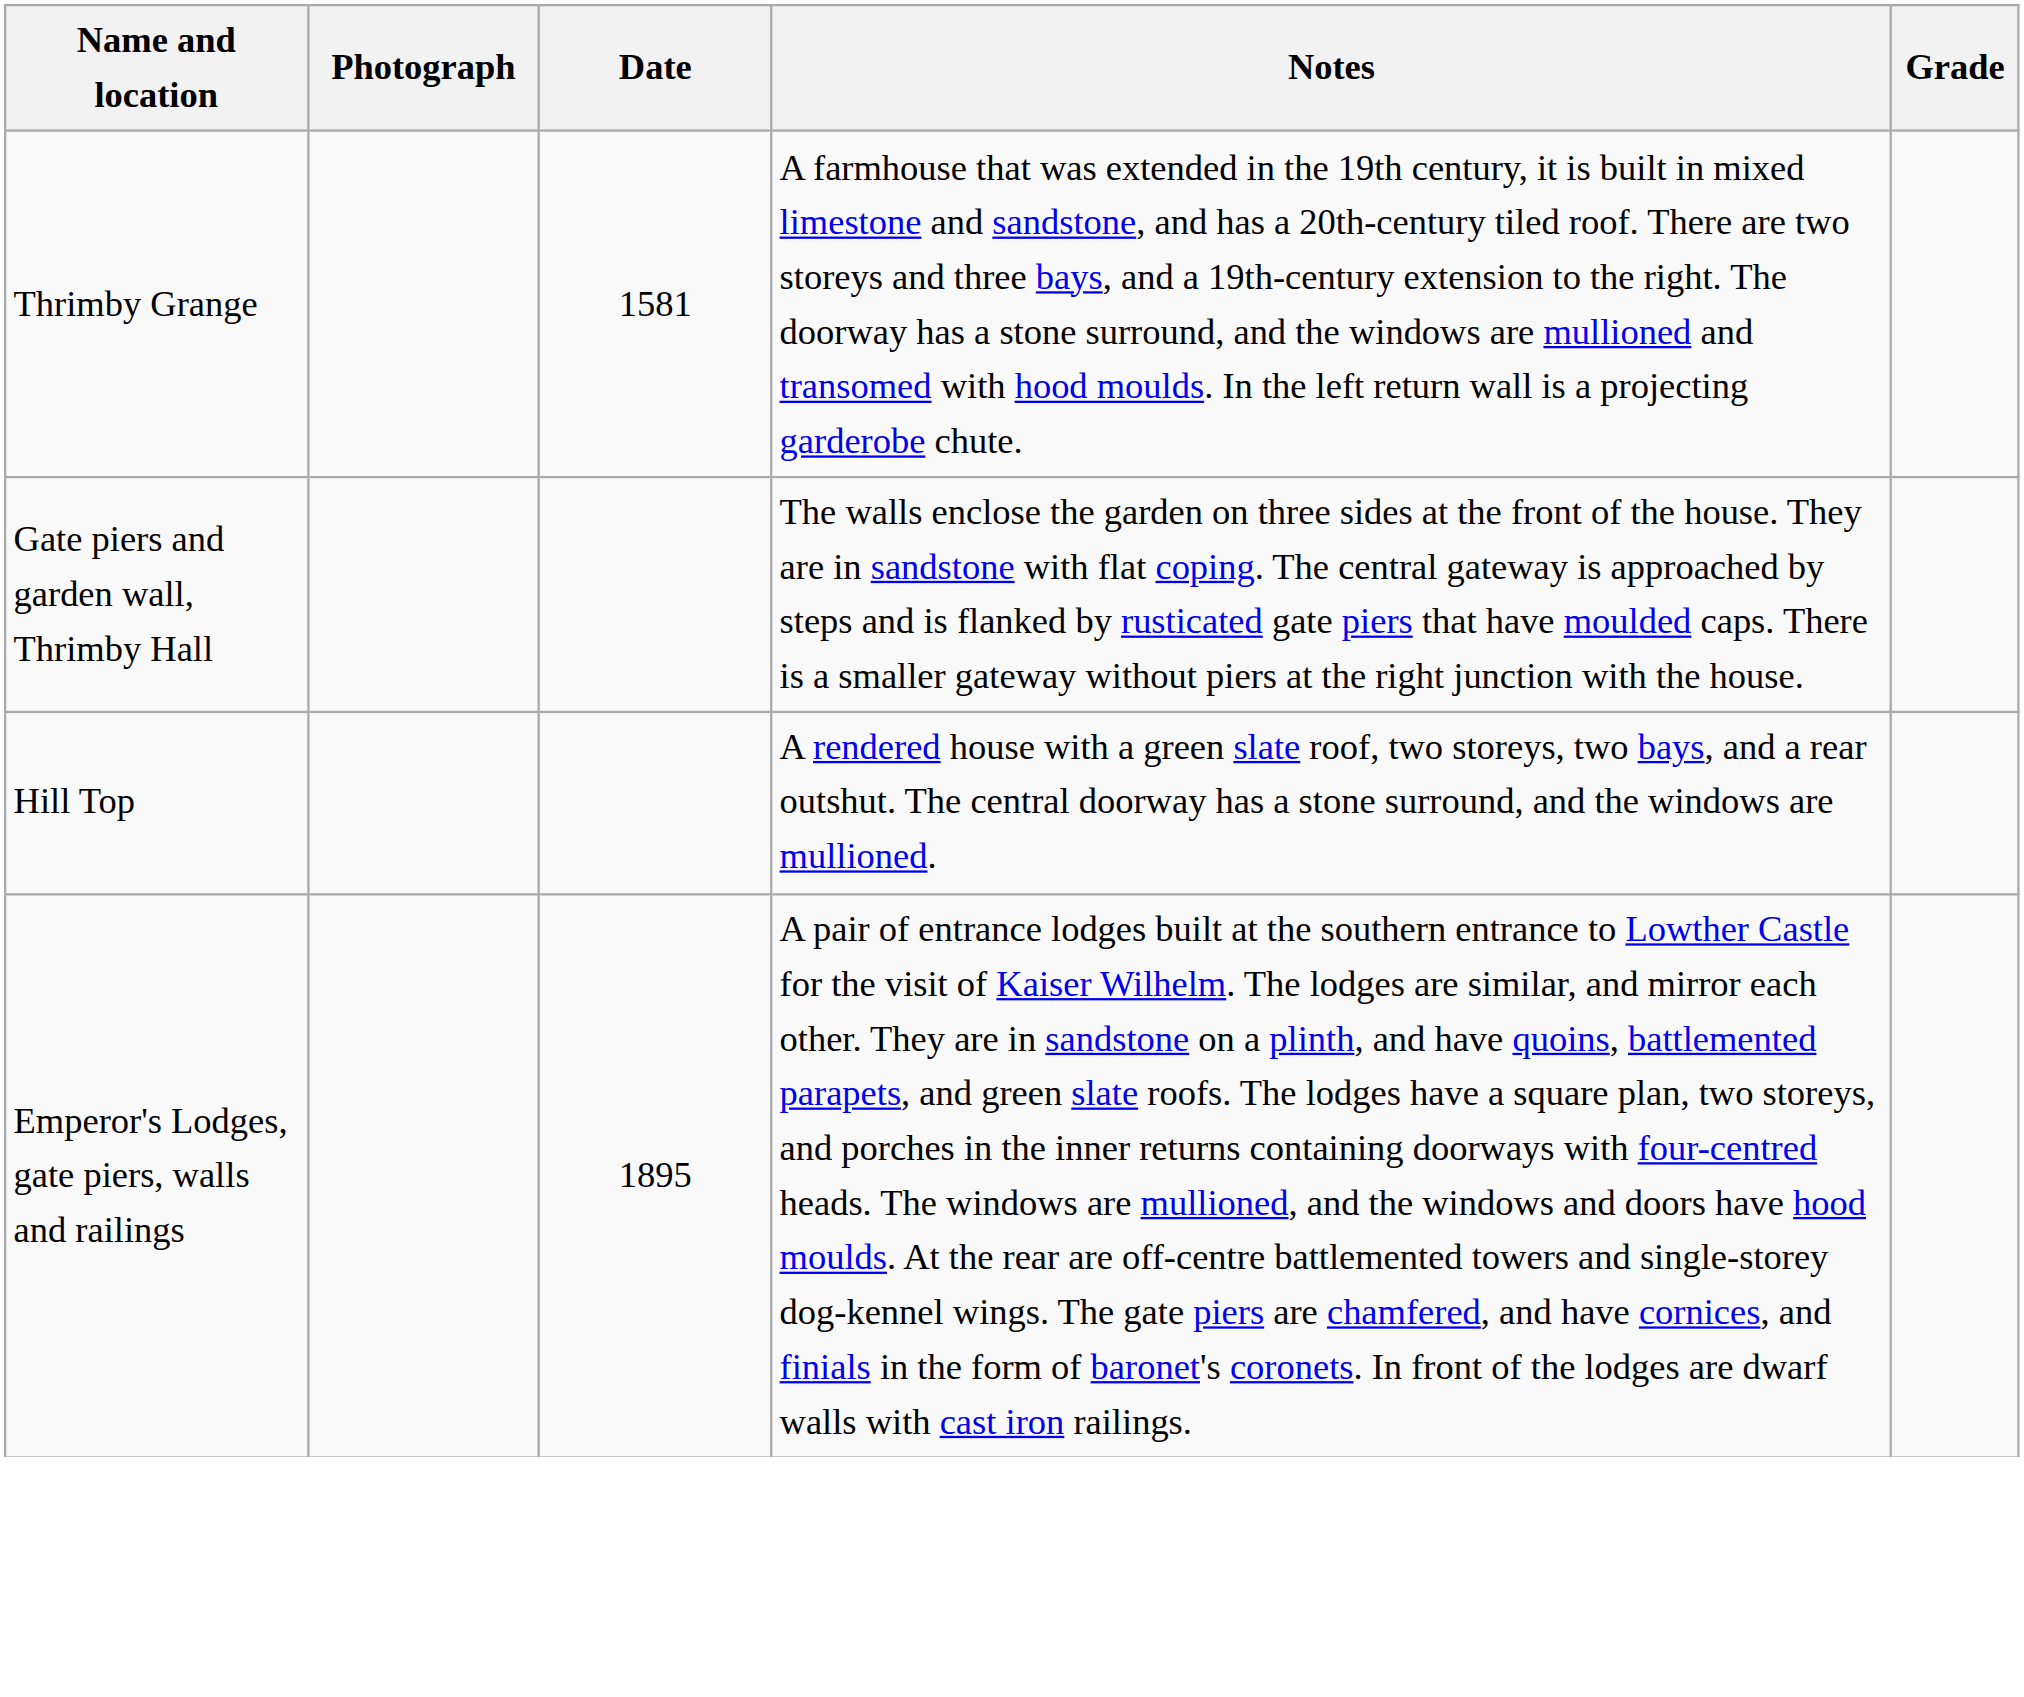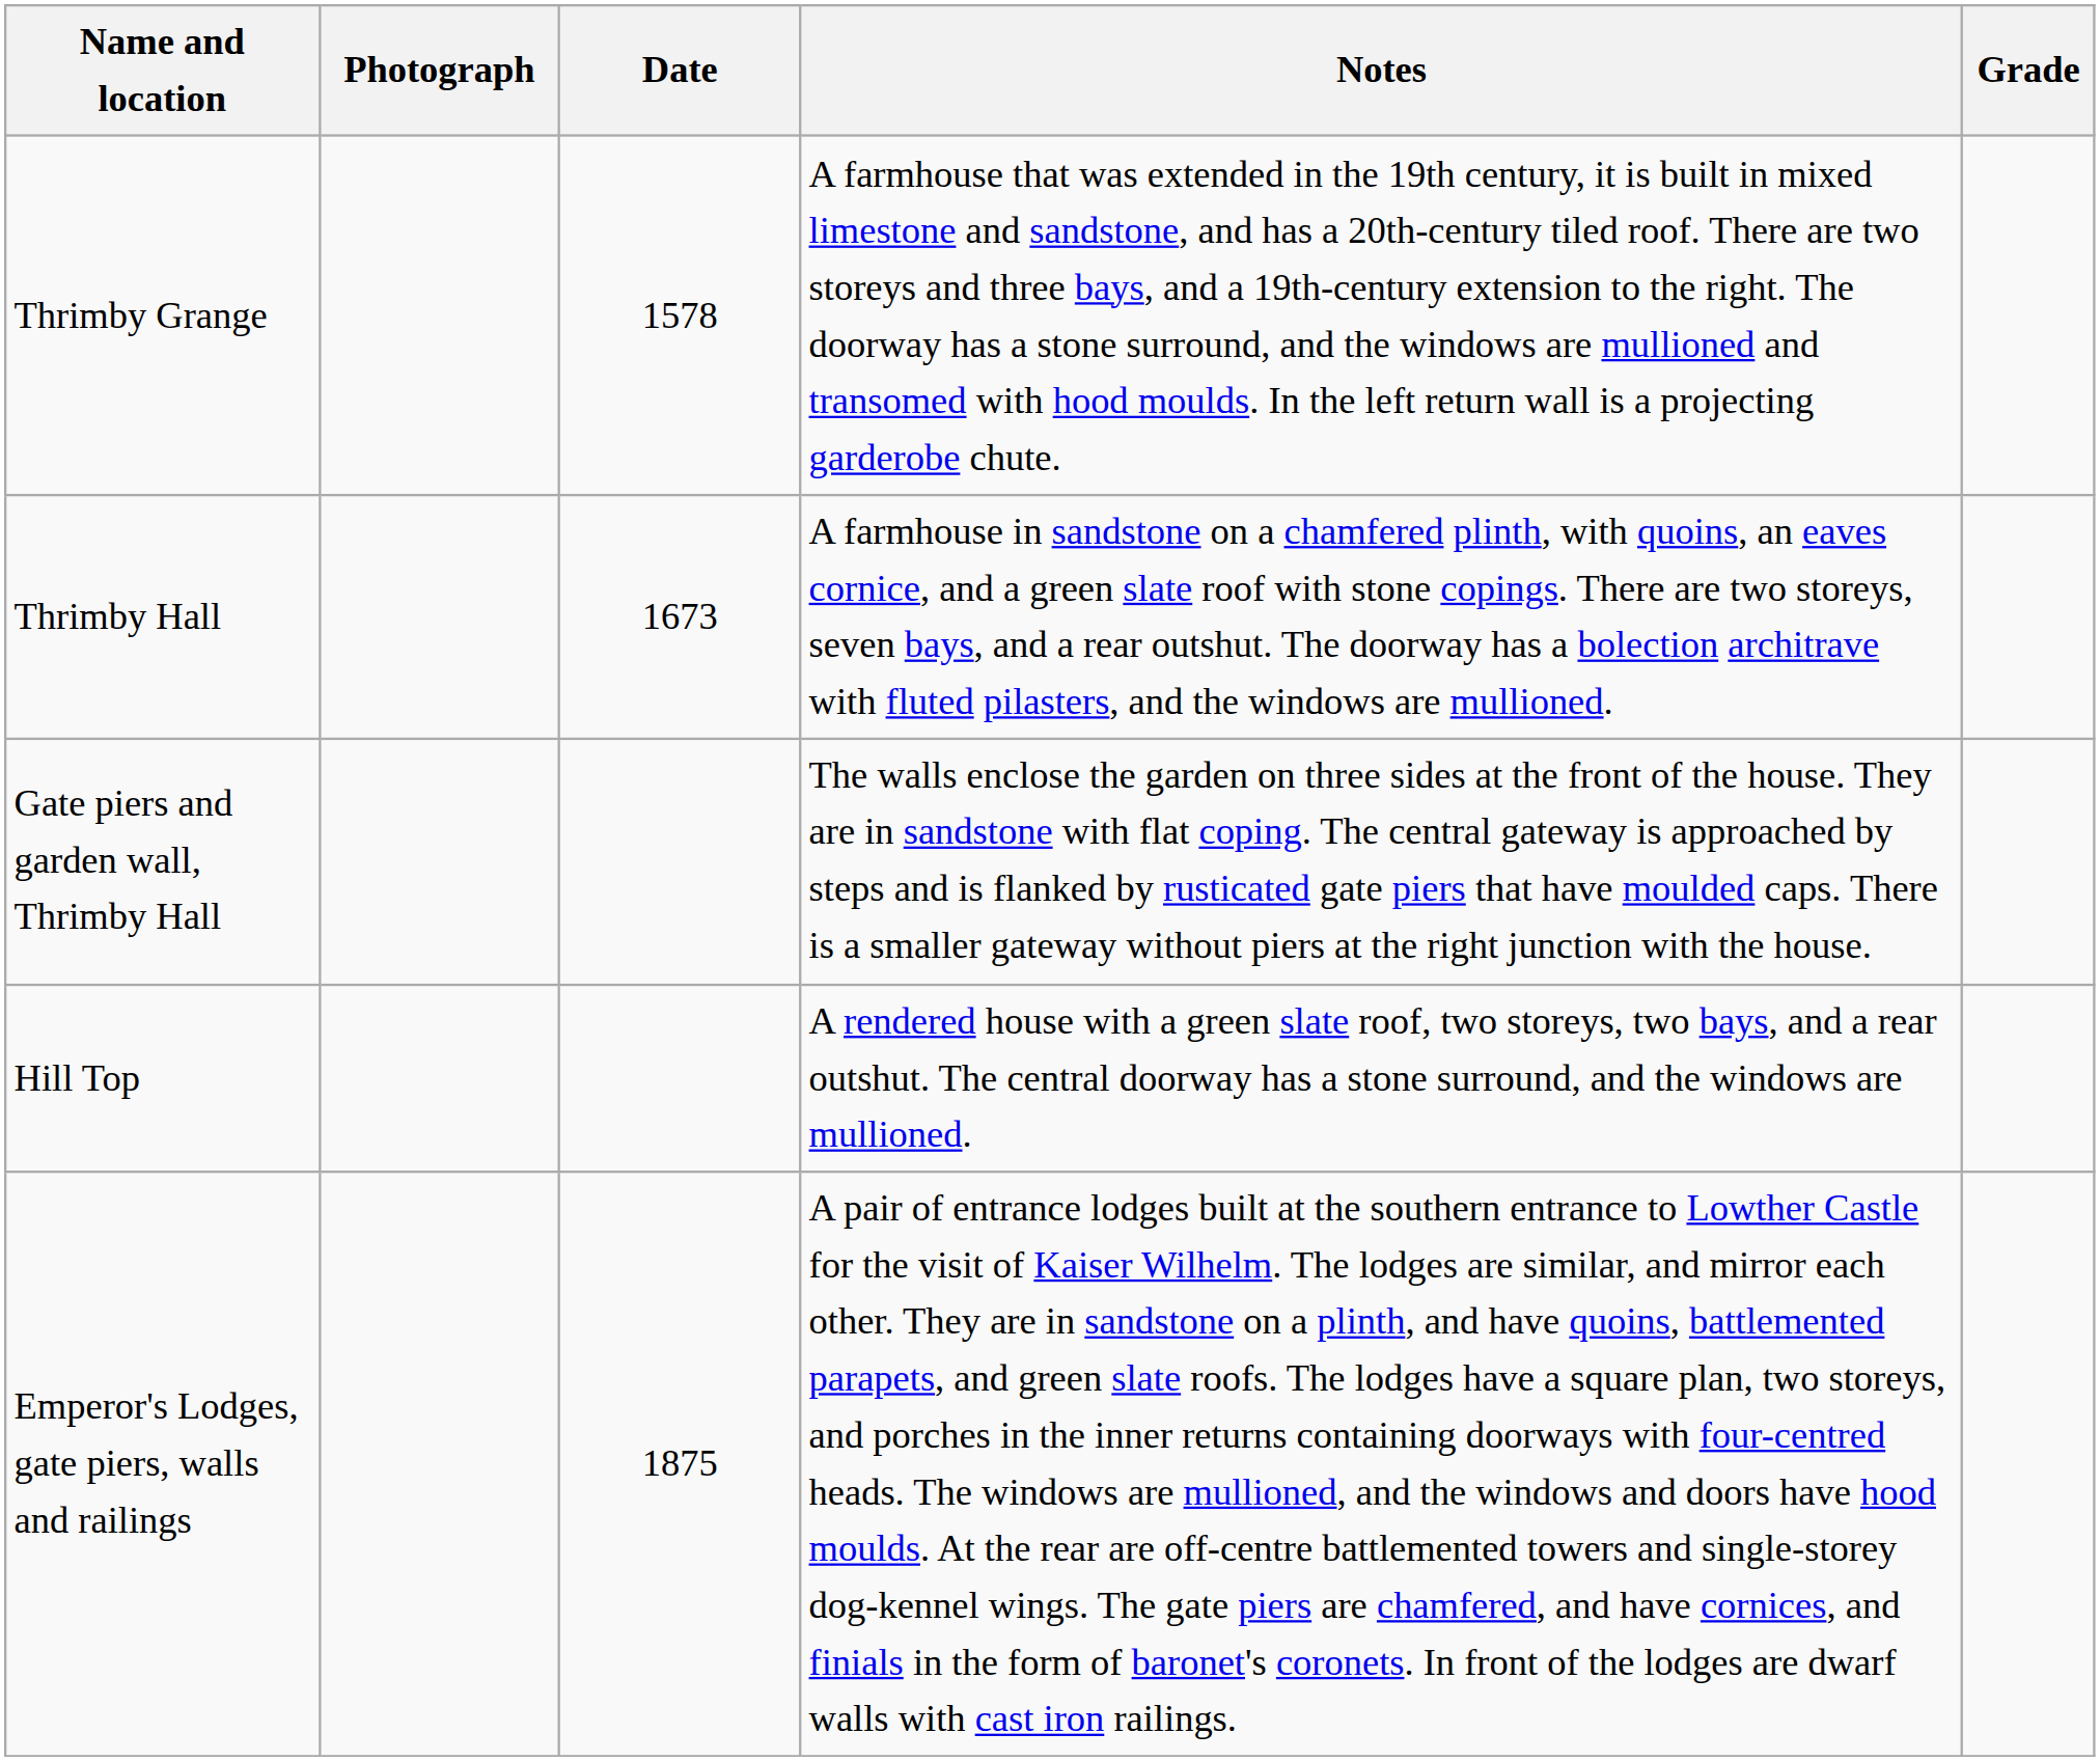Thrimby Grange | Date: 1581 -> 1578
+ row: Thrimby Hall | 1673 | A farmhouse in sandstone on a chamfered plinth, with quoins, an eaves cornice, and a green slate roof with stone copings. There are two storeys, seven bays, and a rear outshut. The doorway has a bolection architrave with fluted pilasters, and the windows are mullioned.
Emperor's Lodges, gate piers, walls and railings | Date: 1895 -> 1875
